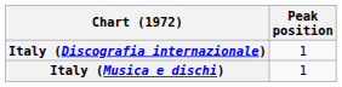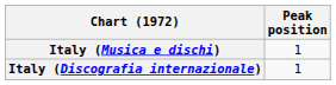rows swapped: Italy (Discografia internazionale) <-> Italy (Musica e dischi)
